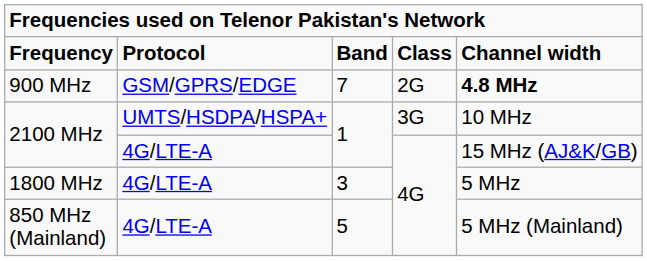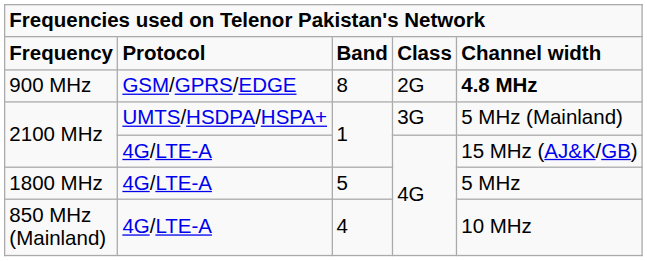900 MHz | column 3: 7 -> 8
2100 MHz / UMTS/HSDPA/HSPA+ | column 5: 10 MHz -> 5 MHz (Mainland)
1800 MHz | column 3: 3 -> 5
850 MHz (Mainland) | column 3: 5 -> 4
850 MHz (Mainland) | column 5: 5 MHz (Mainland) -> 10 MHz
